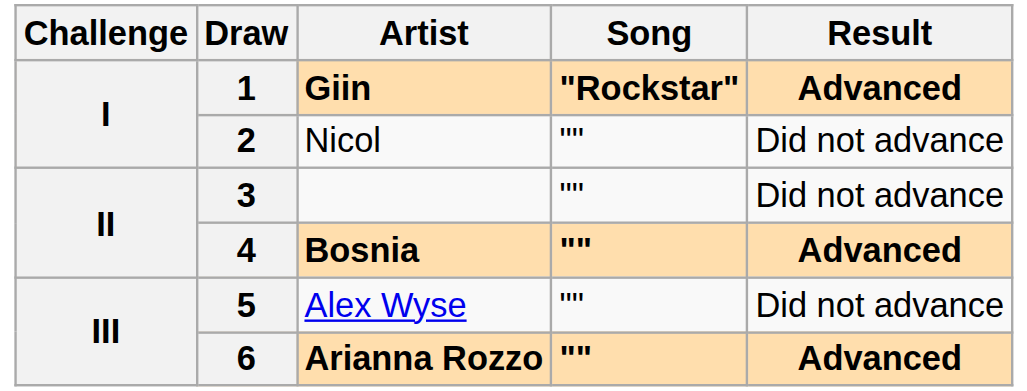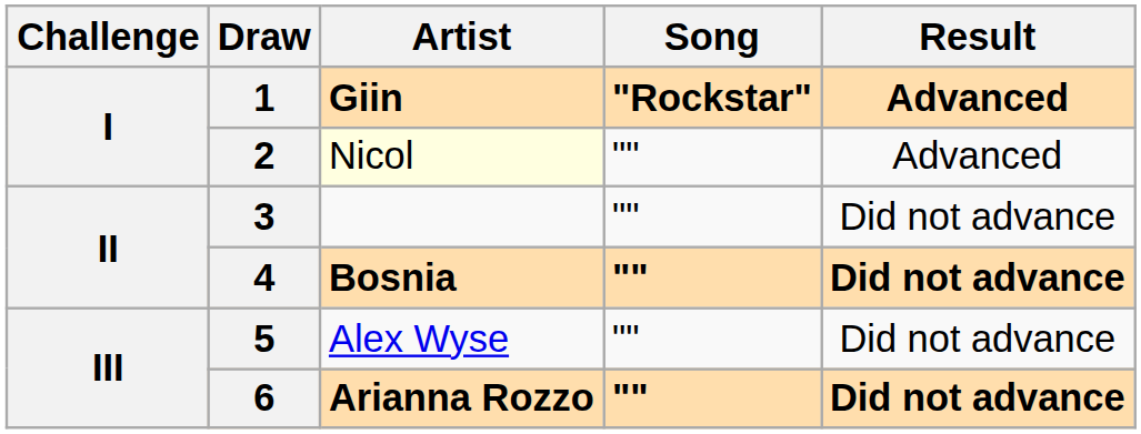2 | Artist: no background -> lightyellow background
2 | Result: Did not advance -> Advanced
4 | Result: Advanced -> Did not advance
6 | Result: Advanced -> Did not advance
